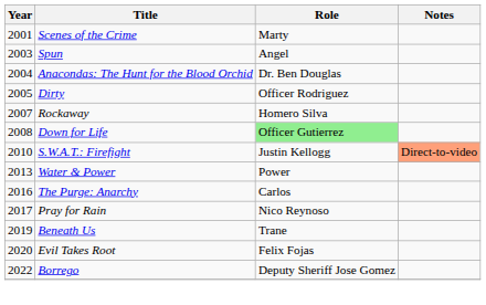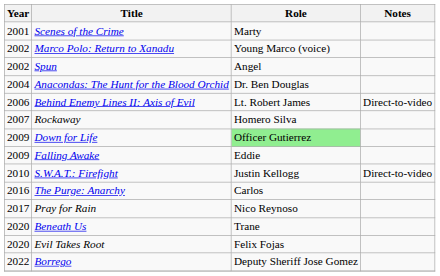+ row: 2002 | Marco Polo: Return to Xanadu | Young Marco (voice)
Spun | Year: 2003 -> 2002
- row: 2005 | Dirty | Officer Rodriguez
+ row: 2006 | Behind Enemy Lines II: Axis of Evil | Lt. Robert James | Direct-to-video
Down for Life | Year: 2008 -> 2009
+ row: 2009 | Falling Awake | Eddie
S.W.A.T.: Firefight | Notes: lightsalmon background -> no background
- row: 2013 | Water & Power | Power
Beneath Us | Year: 2019 -> 2020
